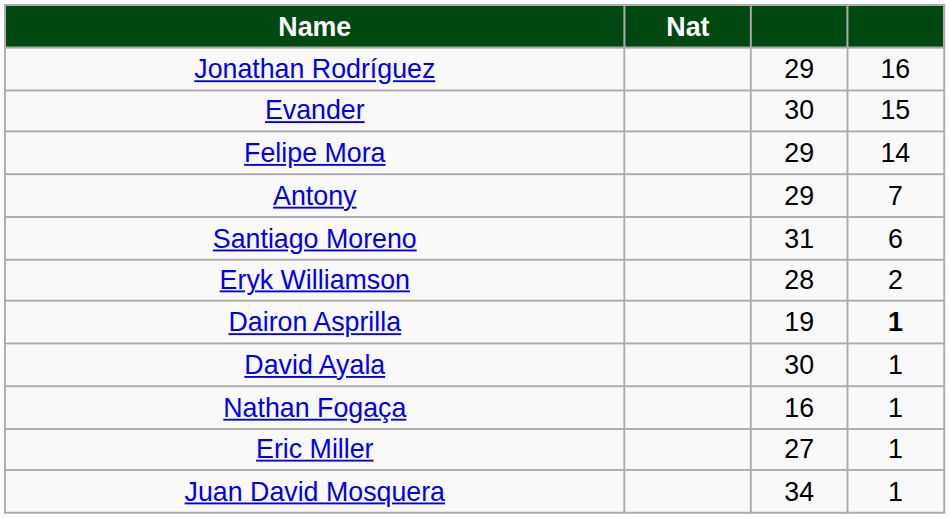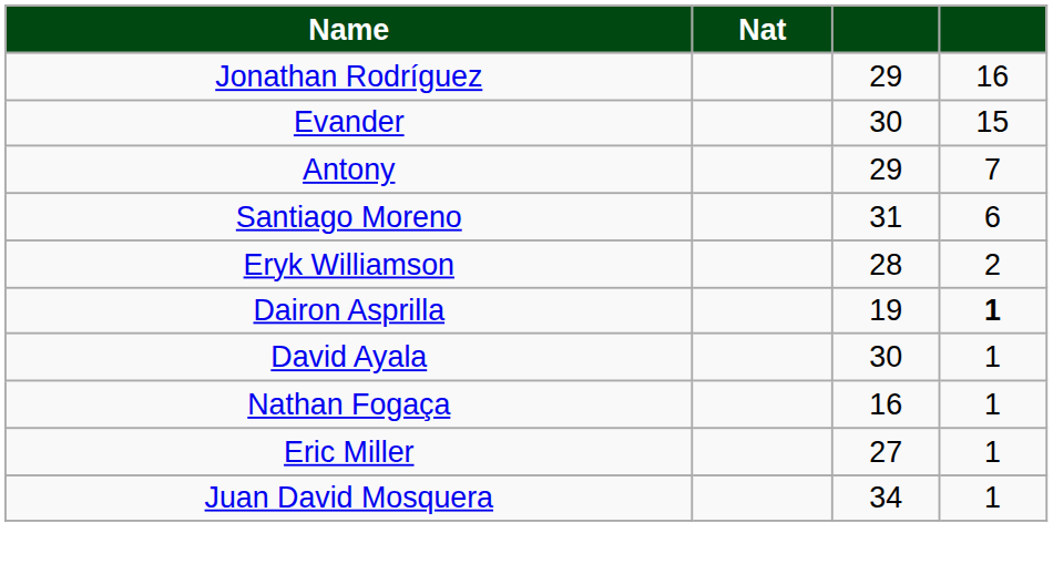- row: Felipe Mora | 29 | 14
